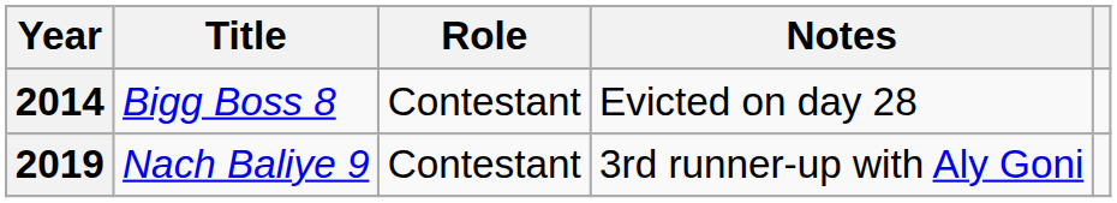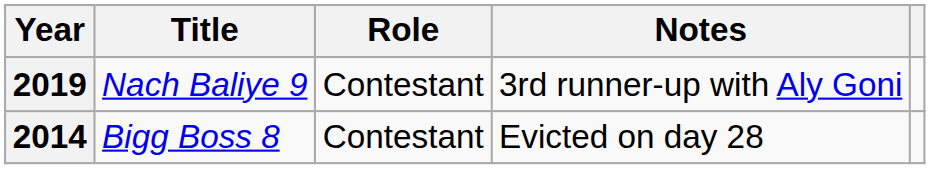rows swapped: 2014 <-> 2019
